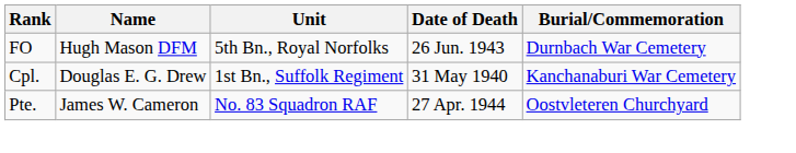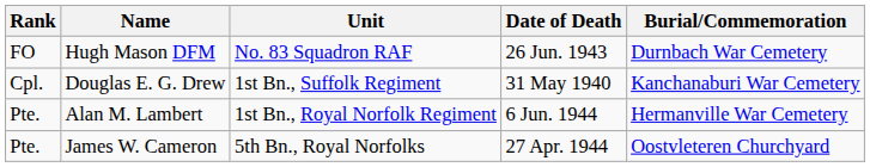Hugh Mason DFM | Unit: 5th Bn., Royal Norfolks -> No. 83 Squadron RAF
+ row: Pte. | Alan M. Lambert | 1st Bn., Royal Norfolk Regiment | 6 Jun. 1944 | Hermanville War Cemetery
James W. Cameron | Unit: No. 83 Squadron RAF -> 5th Bn., Royal Norfolks
